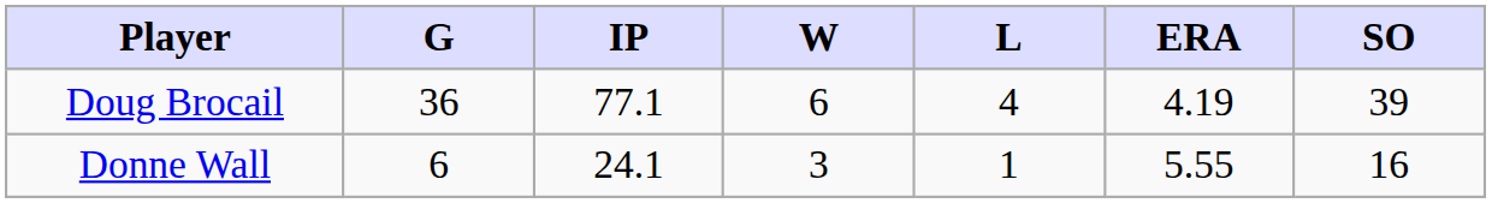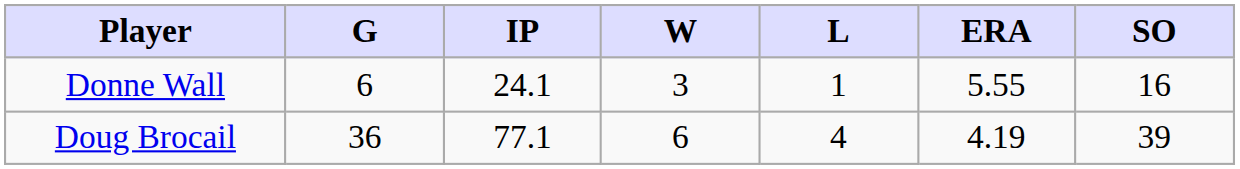rows swapped: Doug Brocail <-> Donne Wall
